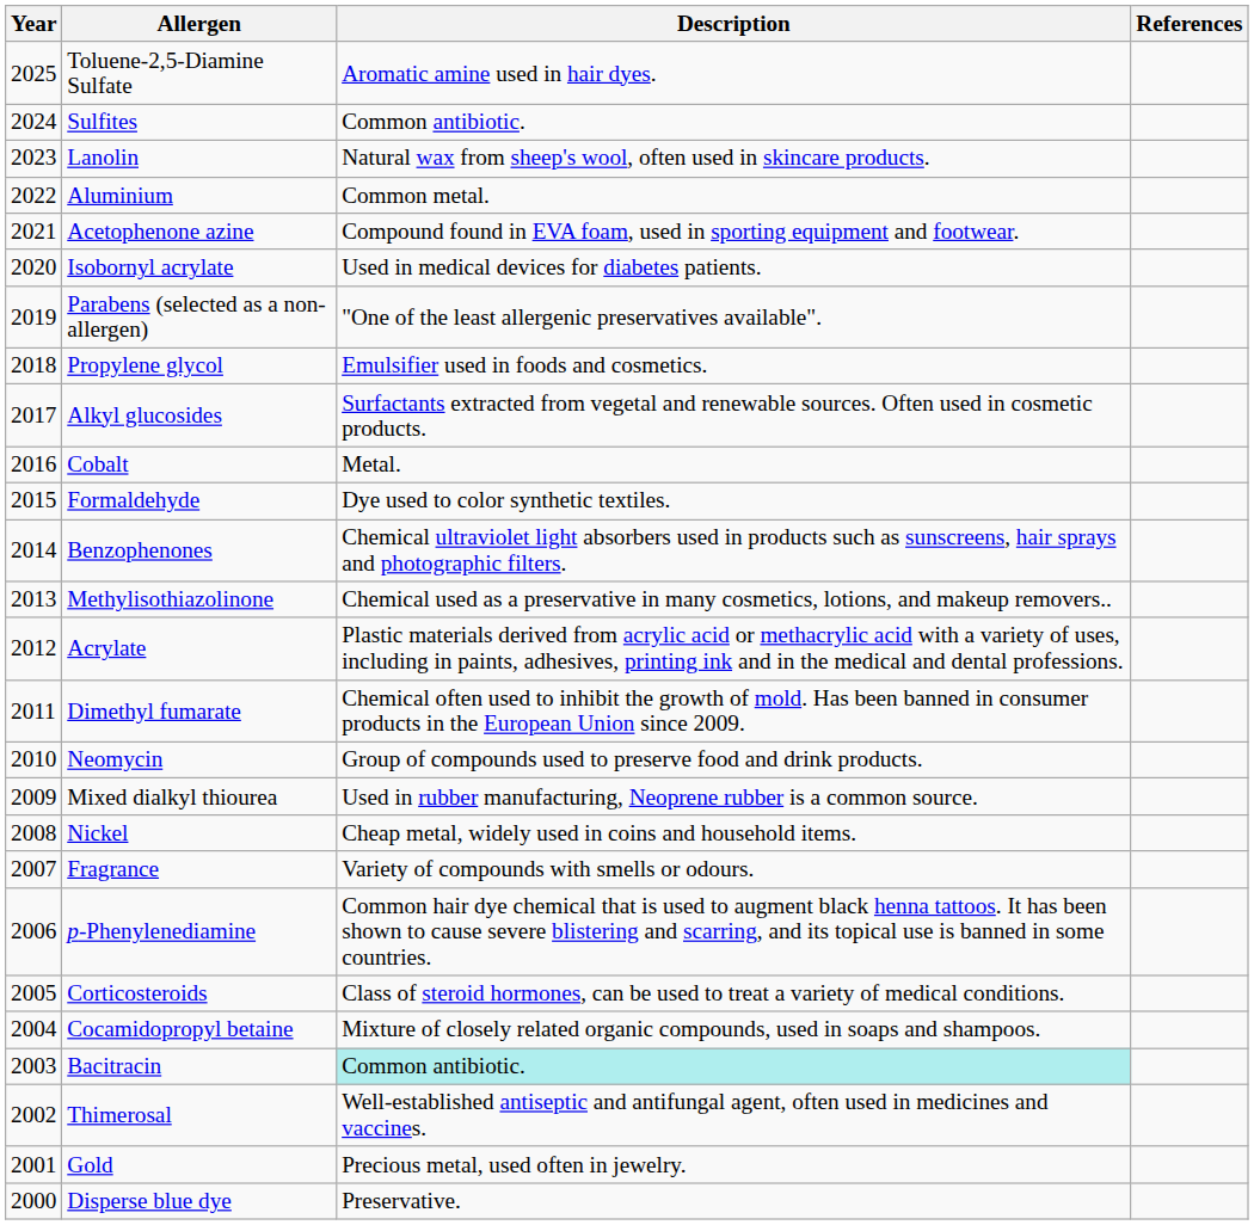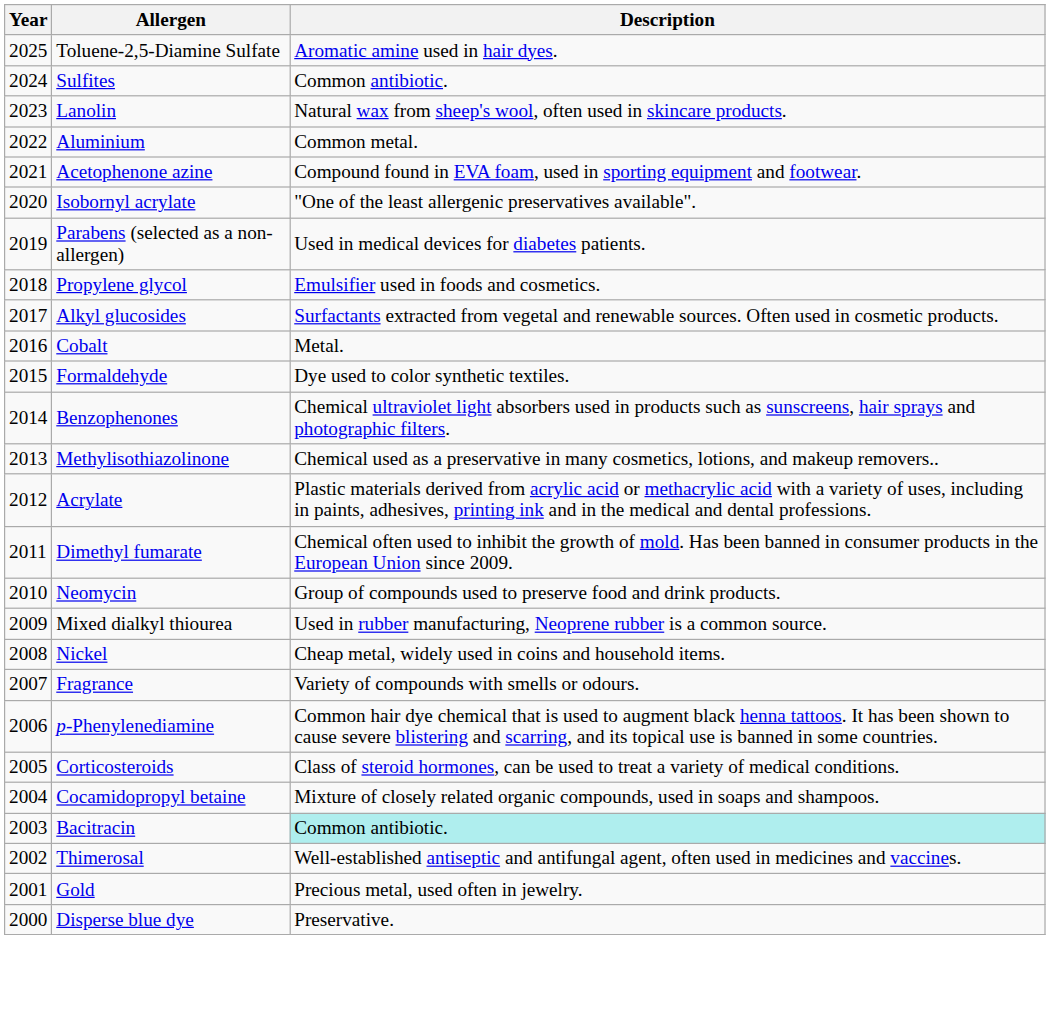- column: References
Isobornyl acrylate | Description: Used in medical devices for diabetes patients. -> "One of the least allergenic preservatives available".
Parabens (selected as a non-allergen) | Description: "One of the least allergenic preservatives available". -> Used in medical devices for diabetes patients.
